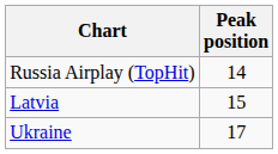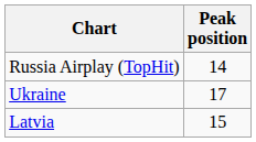rows swapped: Ukraine <-> Latvia
